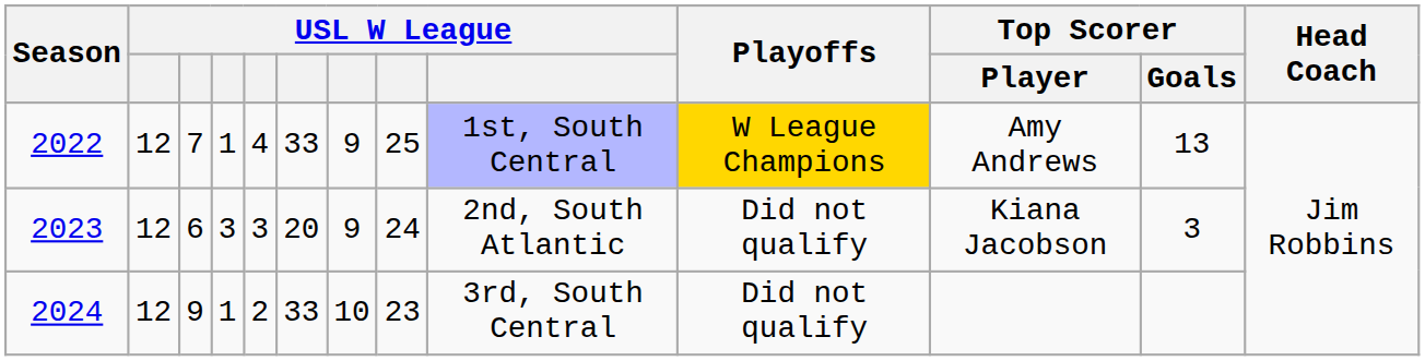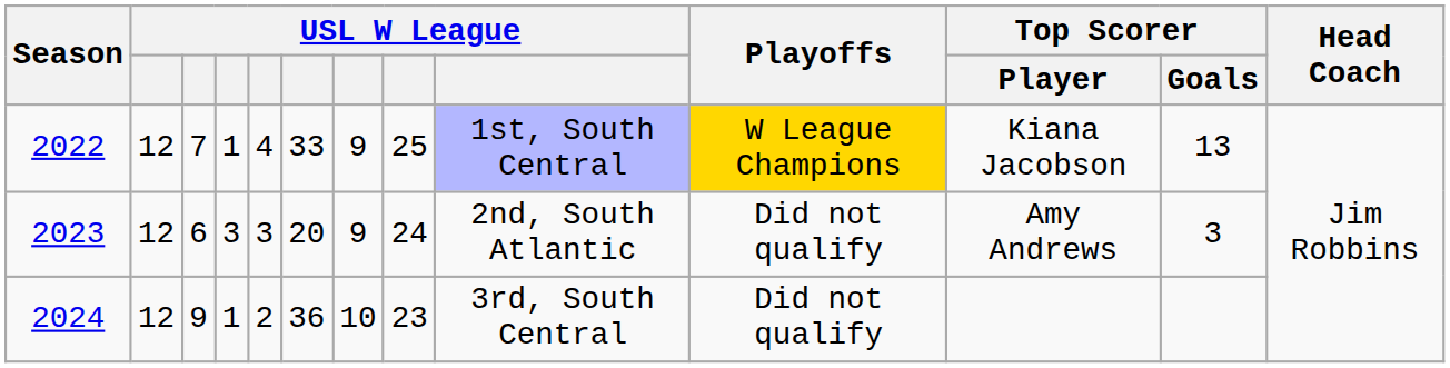2022 | Top Scorer / Player: Amy Andrews -> Kiana Jacobson
2023 | Top Scorer / Player: Kiana Jacobson -> Amy Andrews
2024 | column 6: 33 -> 36
